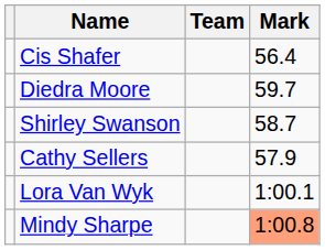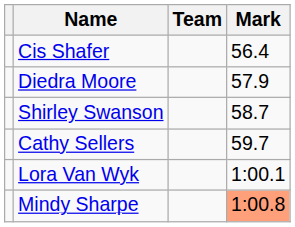Diedra Moore | Mark: 59.7 -> 57.9
Cathy Sellers | Mark: 57.9 -> 59.7
